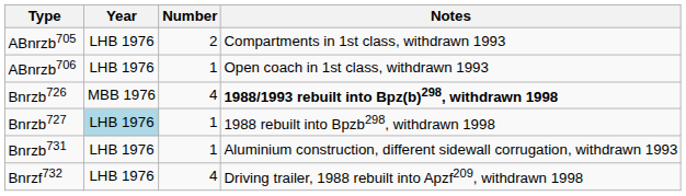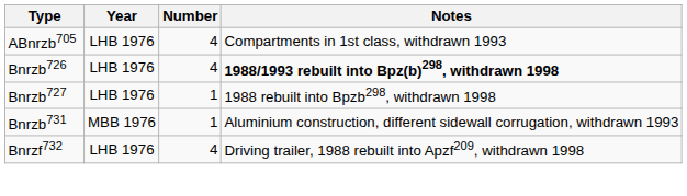ABnrzb705 | Number: 2 -> 4
- row: ABnrzb706 | LHB 1976 | 1 | Open coach in 1st class, withdrawn 1993
Bnrzb726 | Year: MBB 1976 -> LHB 1976
Bnrzb727 | Year: lightblue background -> no background
Bnrzb731 | Year: LHB 1976 -> MBB 1976
